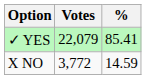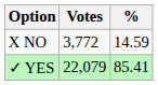rows swapped: ✓ YES <-> X NO
